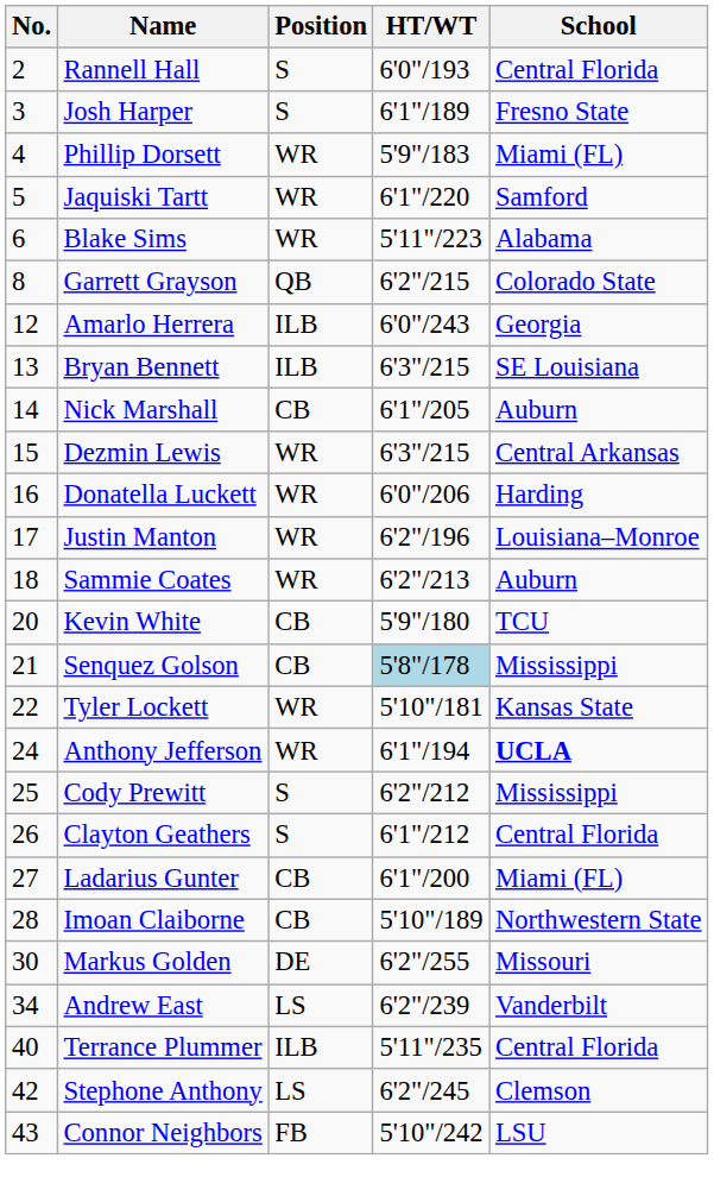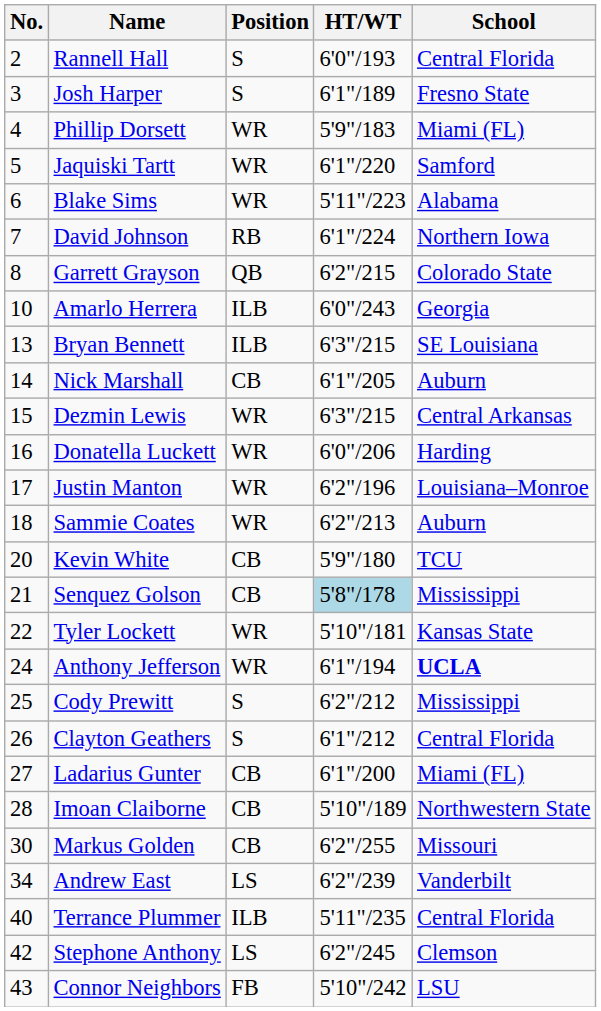+ row: 7 | David Johnson | RB | 6'1"/224 | Northern Iowa
Amarlo Herrera | No.: 12 -> 10
Markus Golden | Position: DE -> CB
